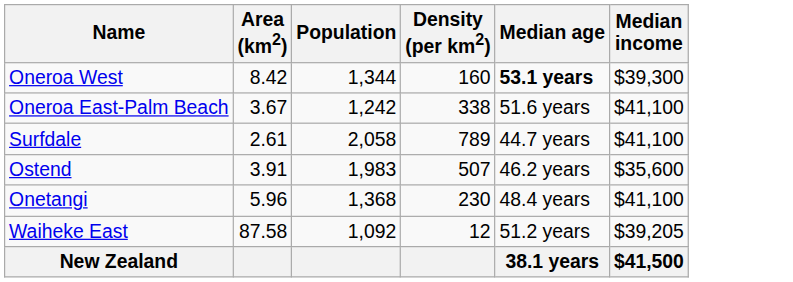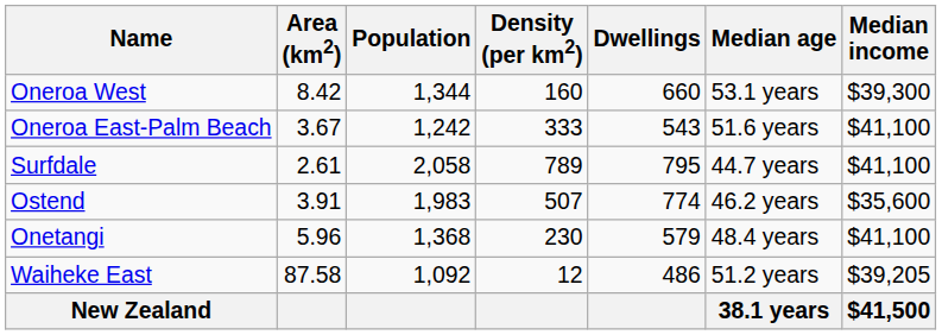+ column: Dwellings | 660 | 543 | 795 | 774 | 579 | 486
Oneroa West | Median age: bold -> normal
Oneroa East-Palm Beach | Density (per km2): 338 -> 333
